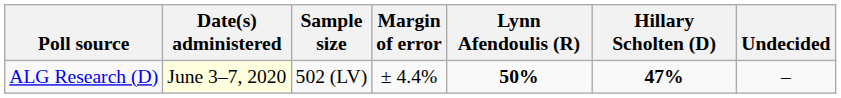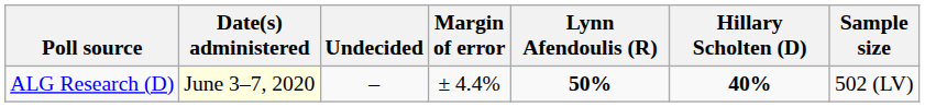columns swapped: Sample size <-> Undecided
ALG Research (D) | Hillary Scholten (D): 47% -> 40%
